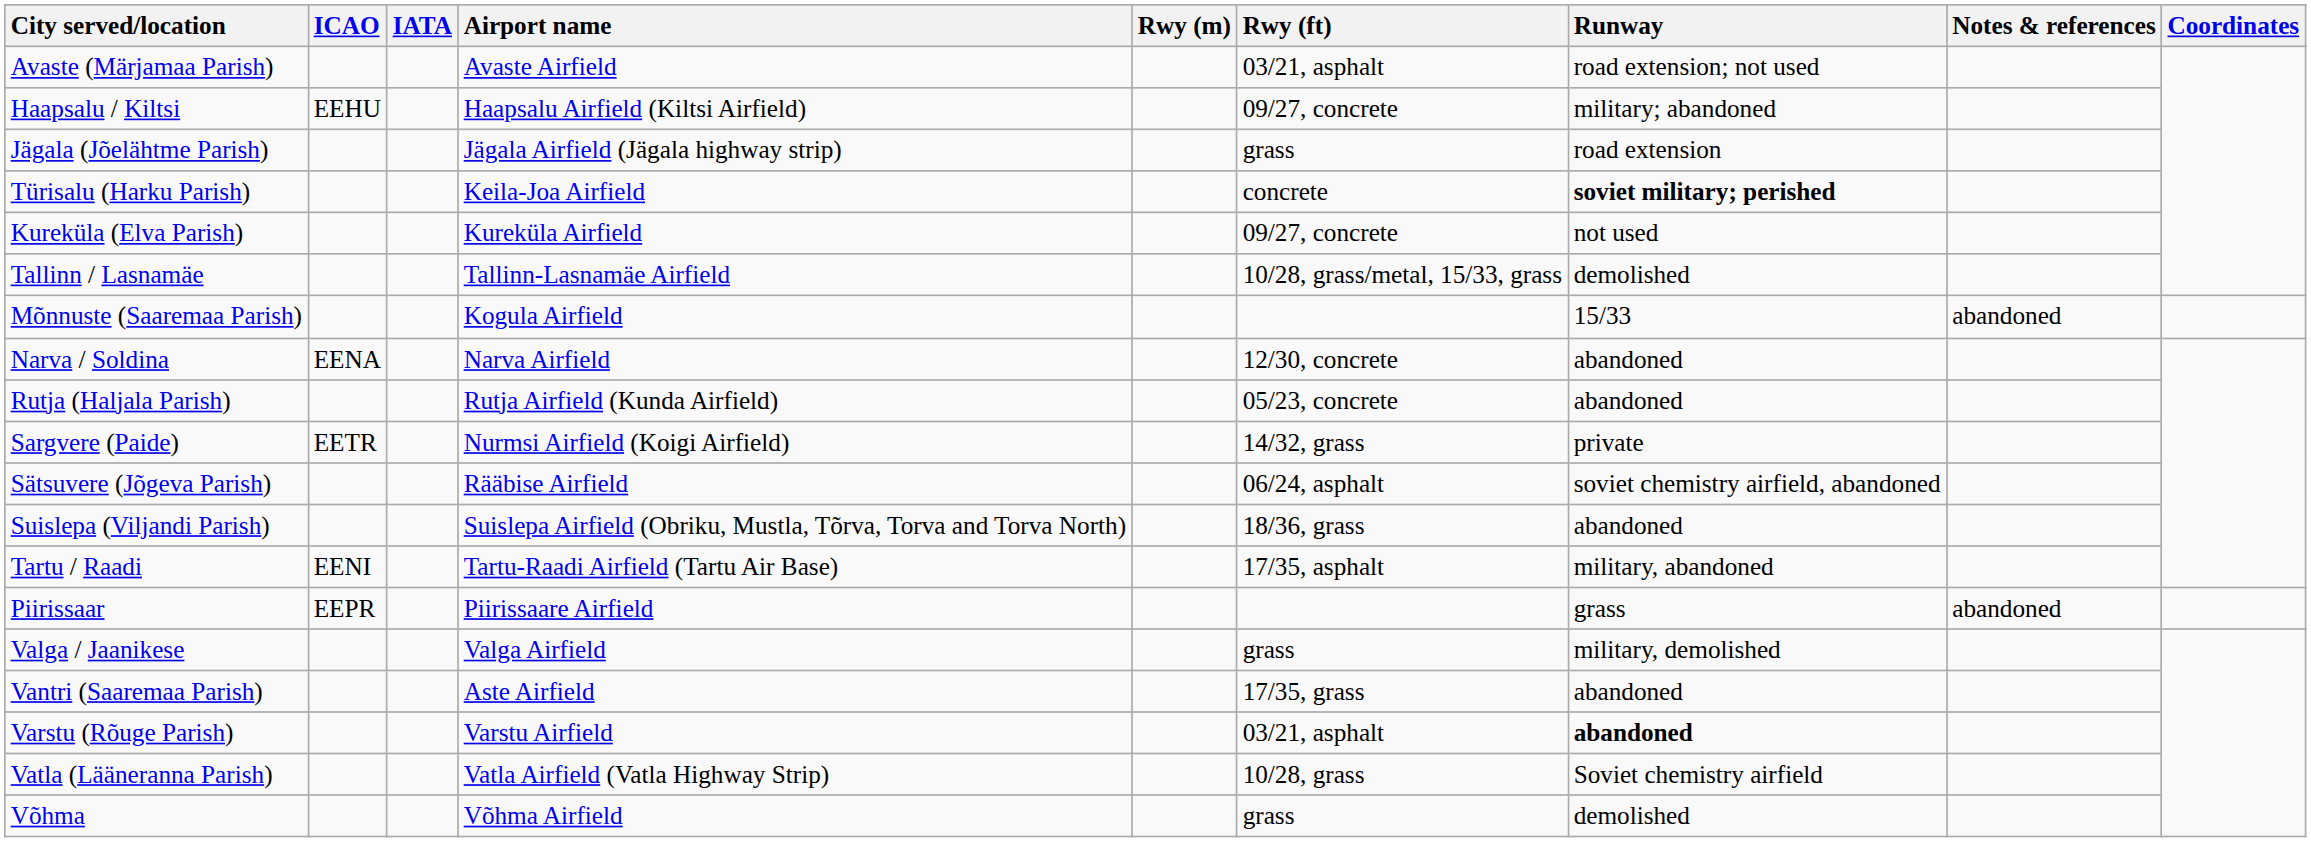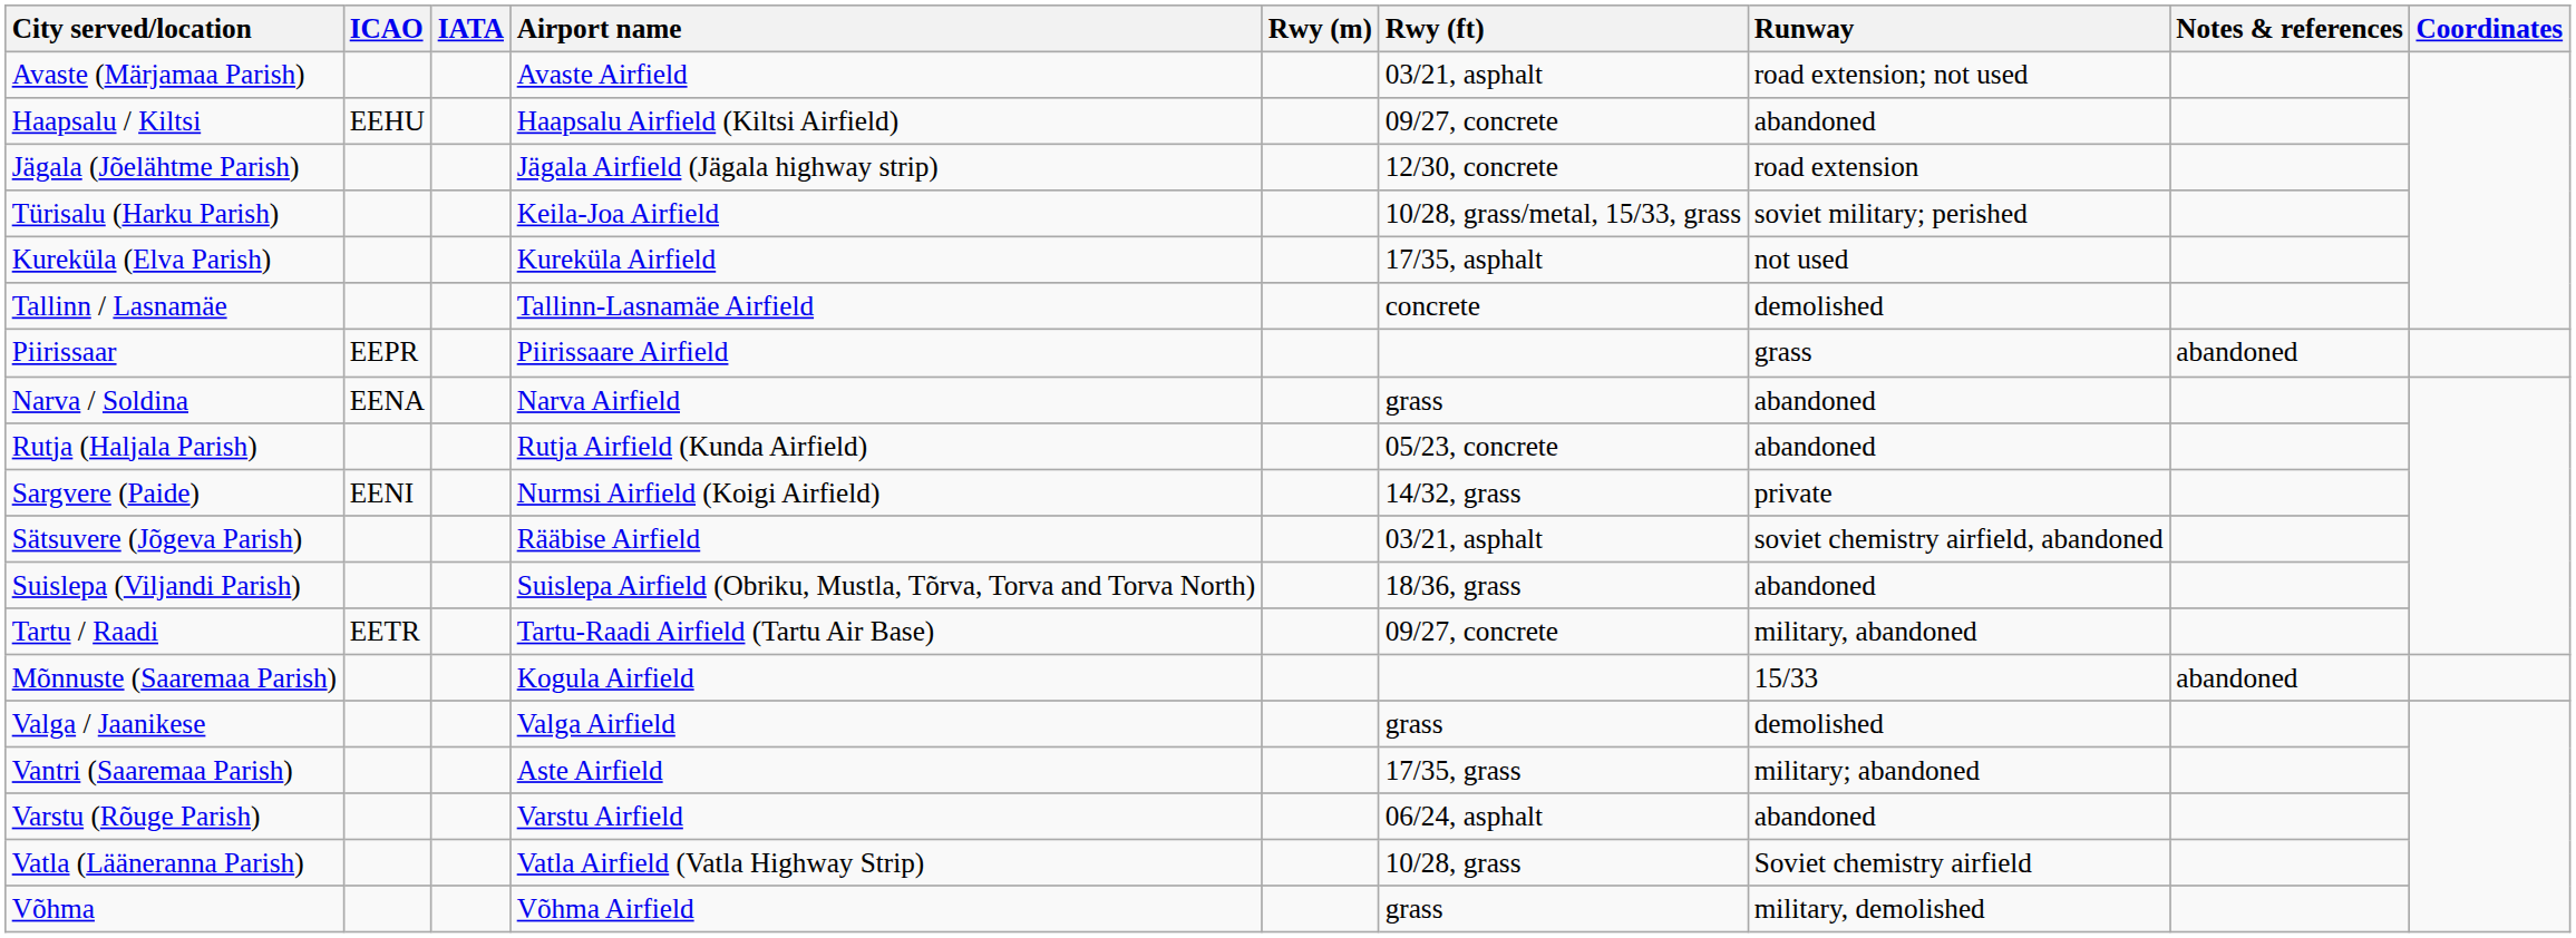Haapsalu / Kiltsi | Runway: military; abandoned -> abandoned
Jägala (Jõelähtme Parish) | Rwy (ft): grass -> 12/30, concrete
Türisalu (Harku Parish) | Rwy (ft): concrete -> 10/28, grass/metal, 15/33, grass
Türisalu (Harku Parish) | Runway: bold -> normal
Kureküla (Elva Parish) | Rwy (ft): 09/27, concrete -> 17/35, asphalt
Tallinn / Lasnamäe | Rwy (ft): 10/28, grass/metal, 15/33, grass -> concrete
rows swapped: Mõnnuste (Saaremaa Parish) <-> Piirissaar
Narva / Soldina | Rwy (ft): 12/30, concrete -> grass
Sargvere (Paide) | ICAO: EETR -> EENI
Sätsuvere (Jõgeva Parish) | Rwy (ft): 06/24, asphalt -> 03/21, asphalt
Tartu / Raadi | ICAO: EENI -> EETR
Tartu / Raadi | Rwy (ft): 17/35, asphalt -> 09/27, concrete
Valga / Jaanikese | Runway: military, demolished -> demolished
Vantri (Saaremaa Parish) | Runway: abandoned -> military; abandoned
Varstu (Rõuge Parish) | Rwy (ft): 03/21, asphalt -> 06/24, asphalt
Varstu (Rõuge Parish) | Runway: bold -> normal
Võhma | Runway: demolished -> military, demolished
